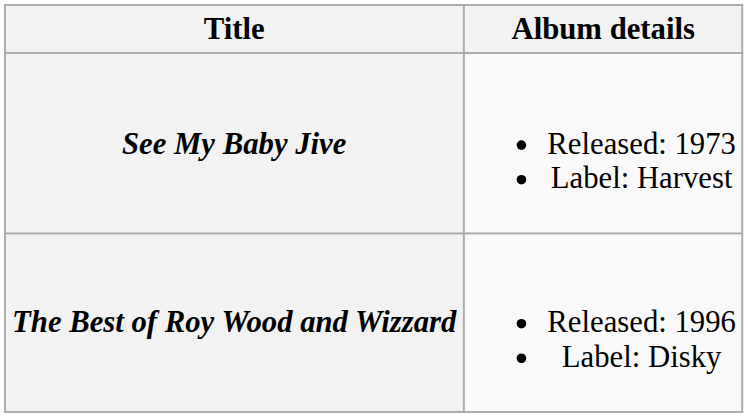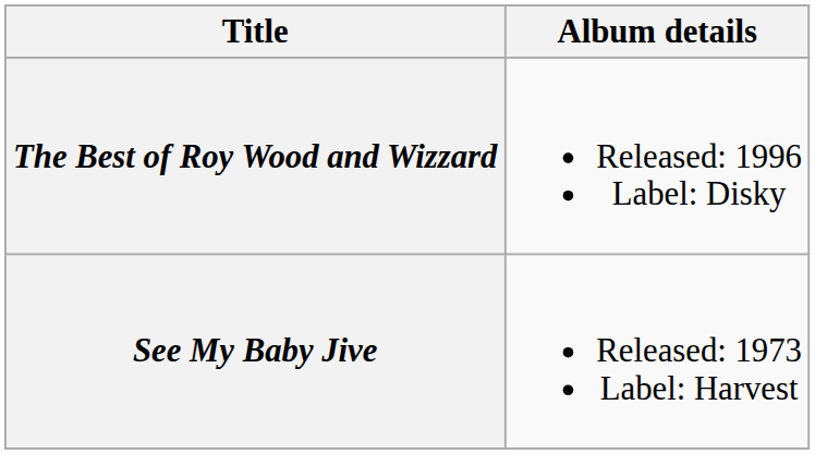rows swapped: See My Baby Jive <-> The Best of Roy Wood and Wizzard
